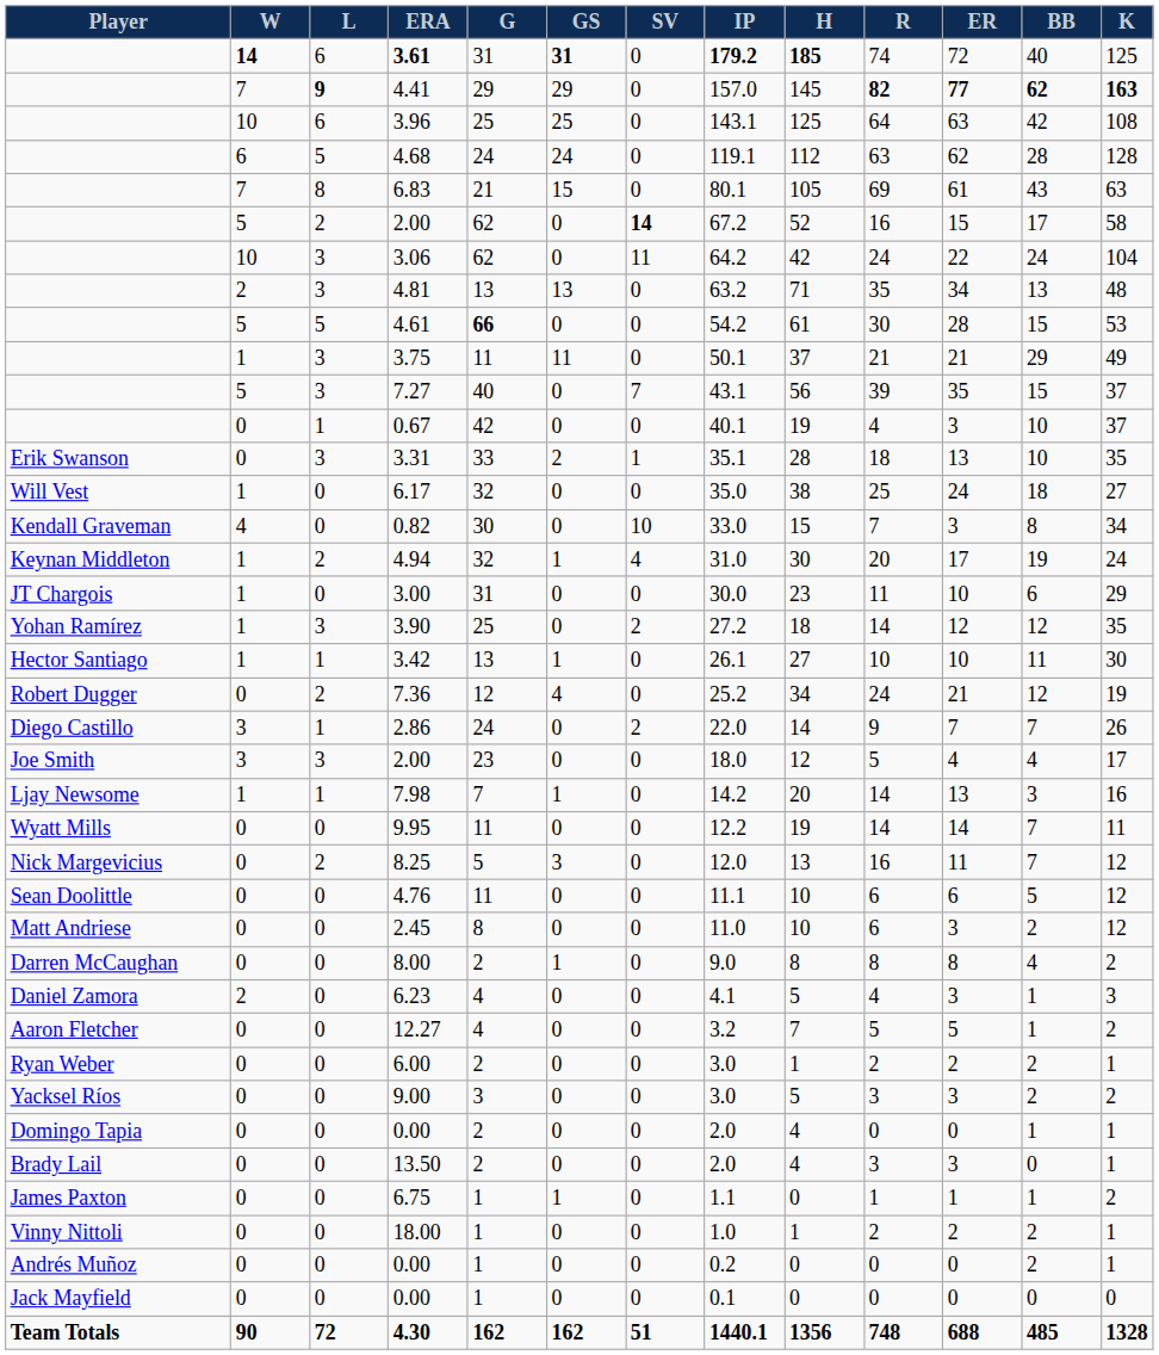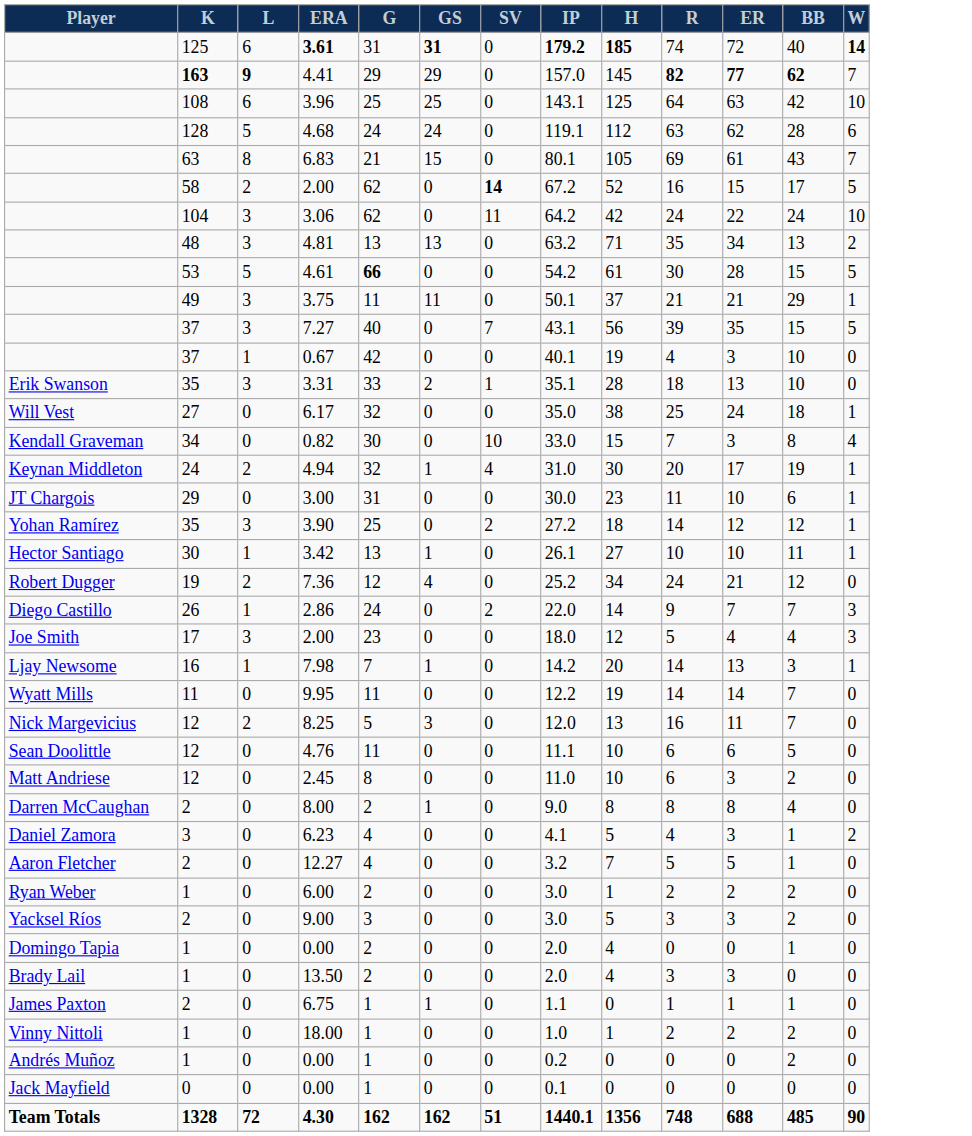columns swapped: W <-> K
